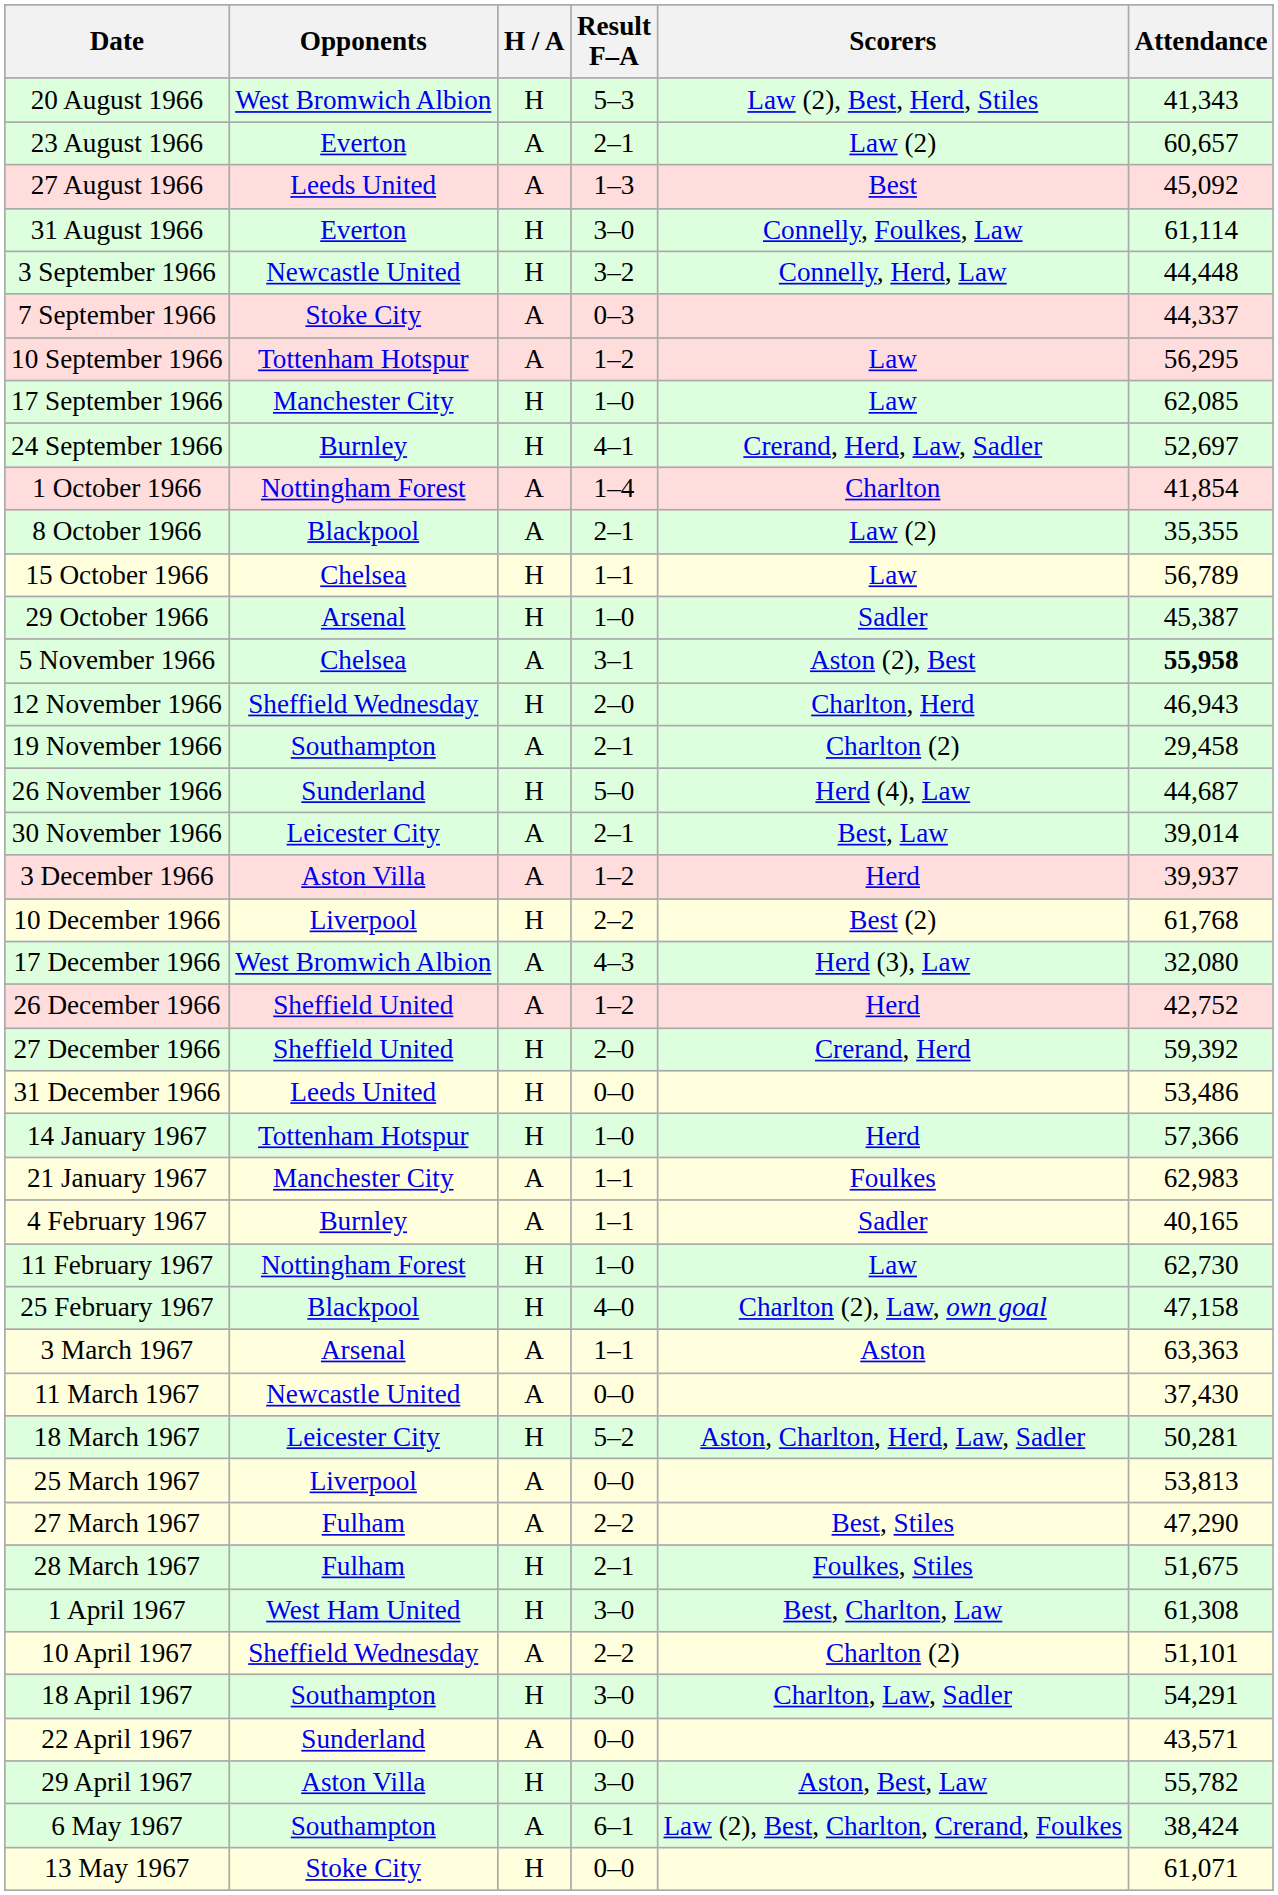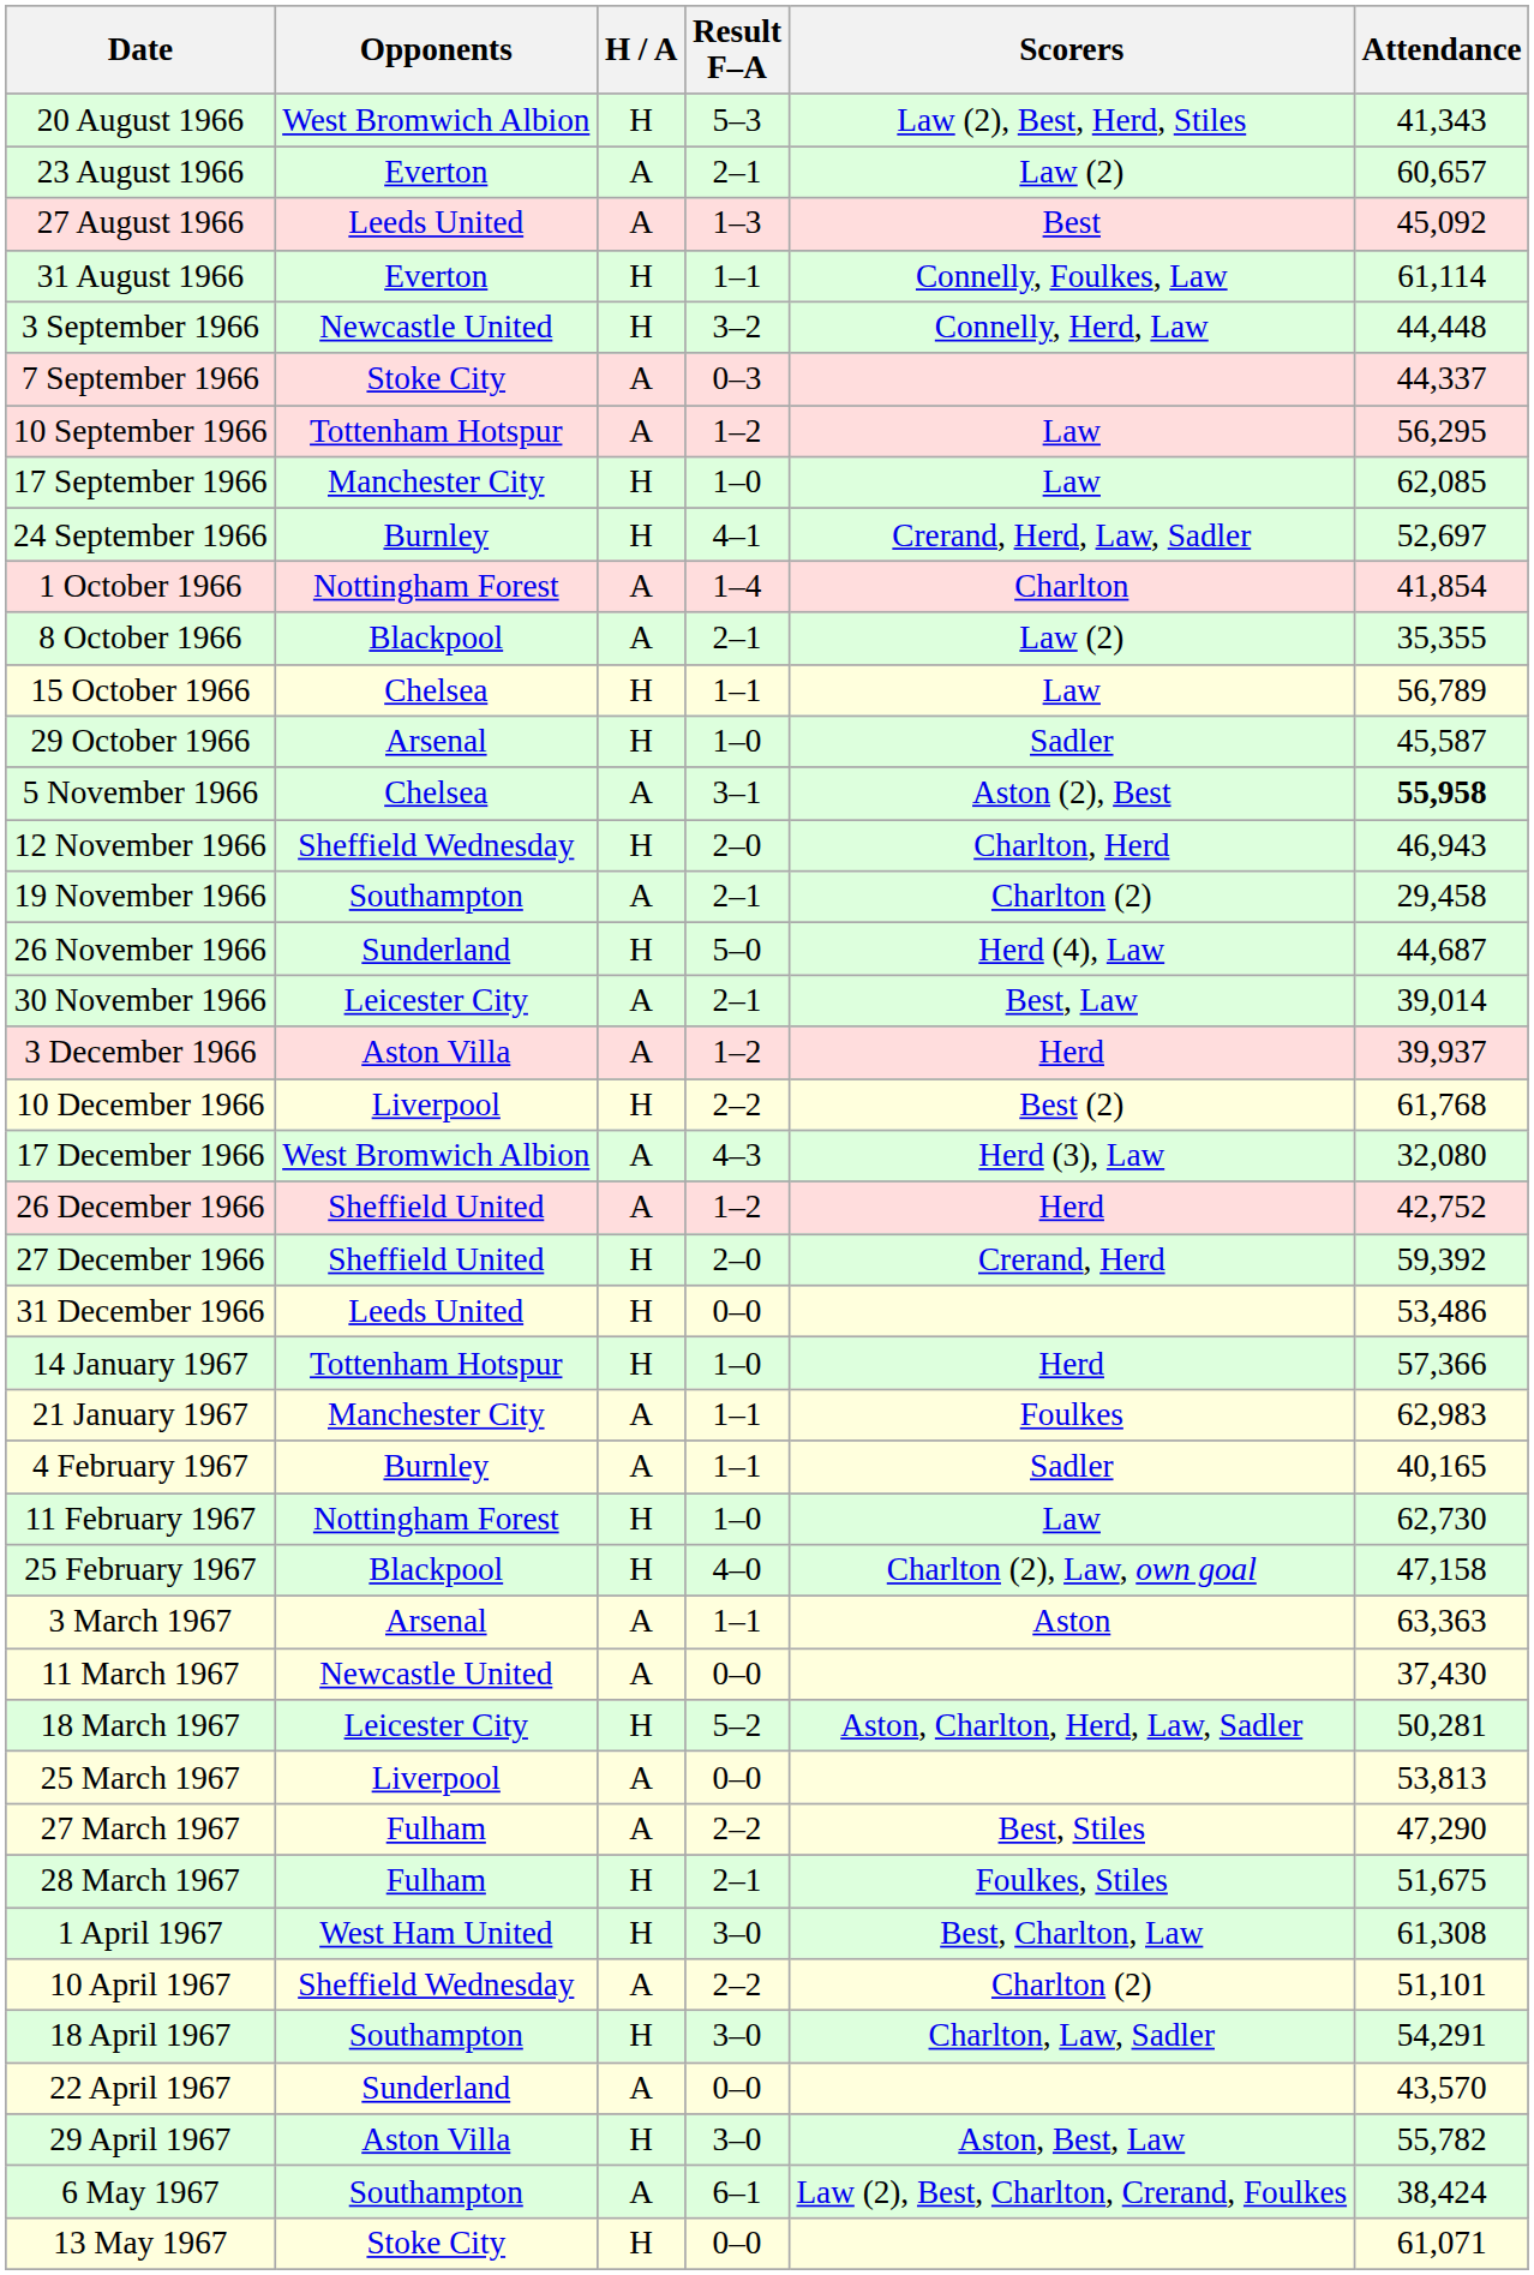31 August 1966 | Result F–A: 3–0 -> 1–1
29 October 1966 | Attendance: 45,387 -> 45,587
22 April 1967 | Attendance: 43,571 -> 43,570
